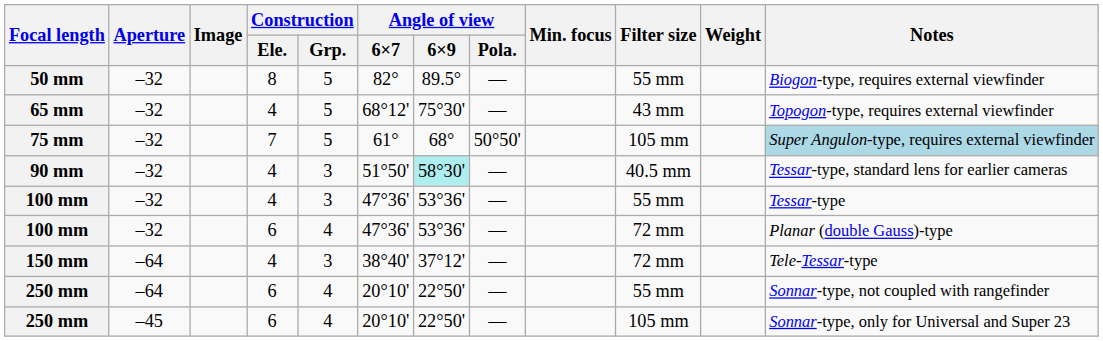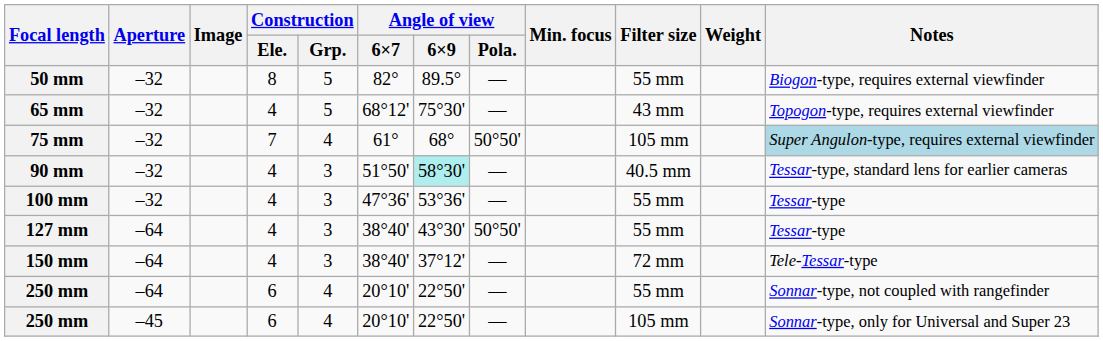75 mm | Construction / Grp.: 5 -> 4
- row: 100 mm | –32 | 6 | 4 | 47°36' | 53°36' | — | 72 mm | Planar (double Gauss)-type
+ row: 127 mm | –64 | 4 | 3 | 38°40' | 43°30' | 50°50' | 55 mm | Tessar-type
